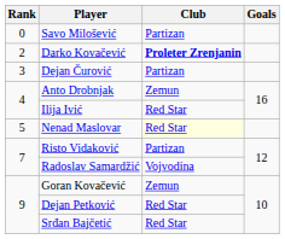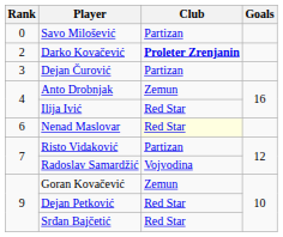Nenad Maslovar | Rank: 5 -> 6
